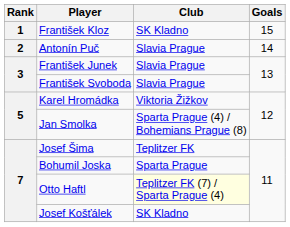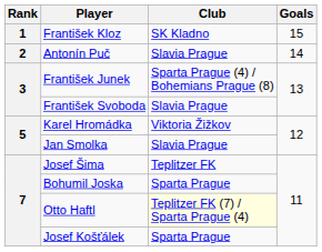František Junek | Club: Slavia Prague -> Sparta Prague (4) / Bohemians Prague (8)
Jan Smolka | Club: Sparta Prague (4) / Bohemians Prague (8) -> Slavia Prague
Josef Košťálek | Club: SK Kladno -> Sparta Prague
